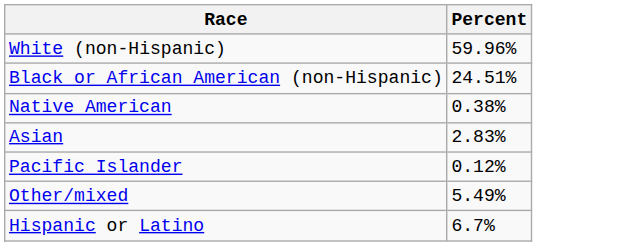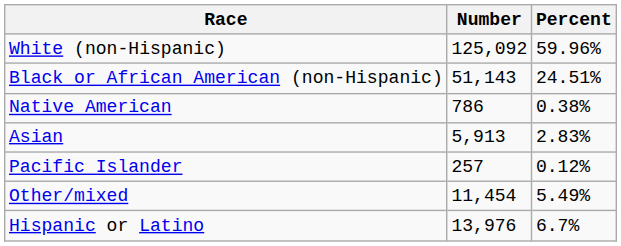+ column: Number | 125,092 | 51,143 | 786 | 5,913 | 257 | 11,454 | 13,976
